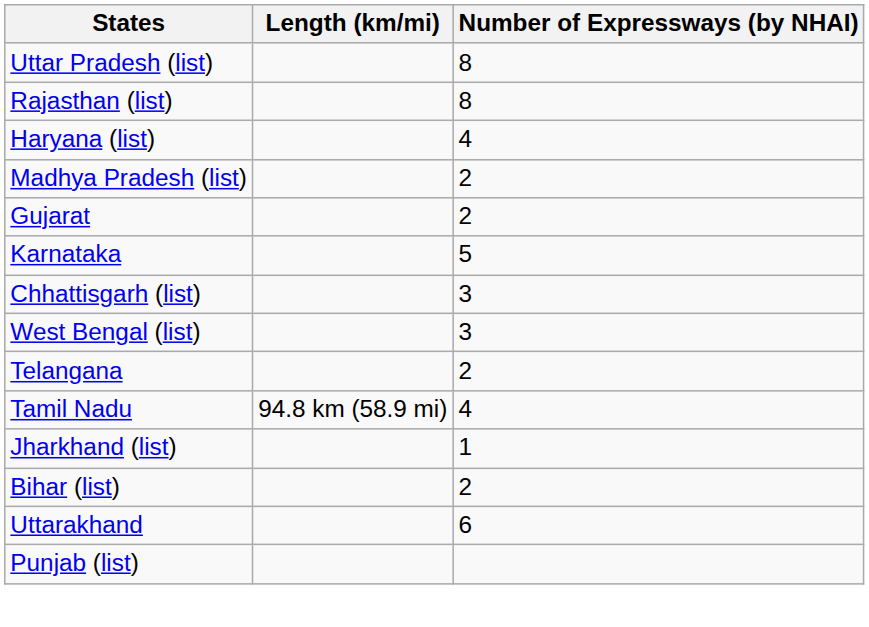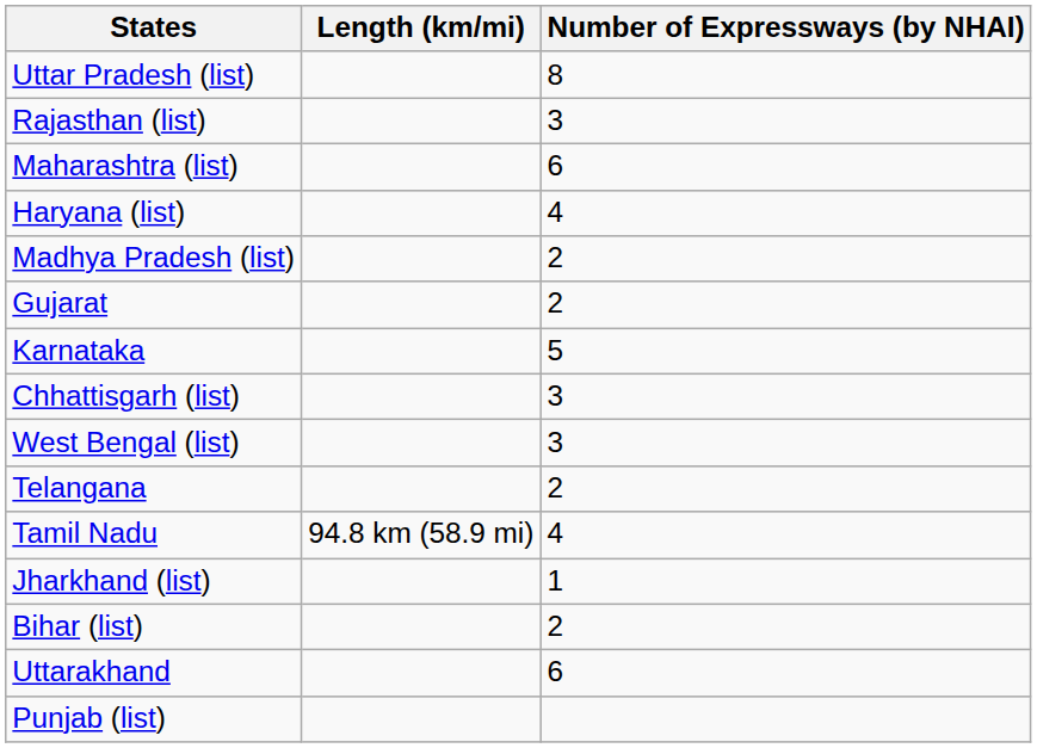Rajasthan (list) | Number of Expressways (by NHAI): 8 -> 3
+ row: Maharashtra (list) | 6
